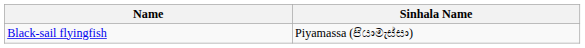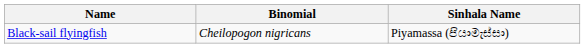+ column: Binomial | Cheilopogon nigricans
